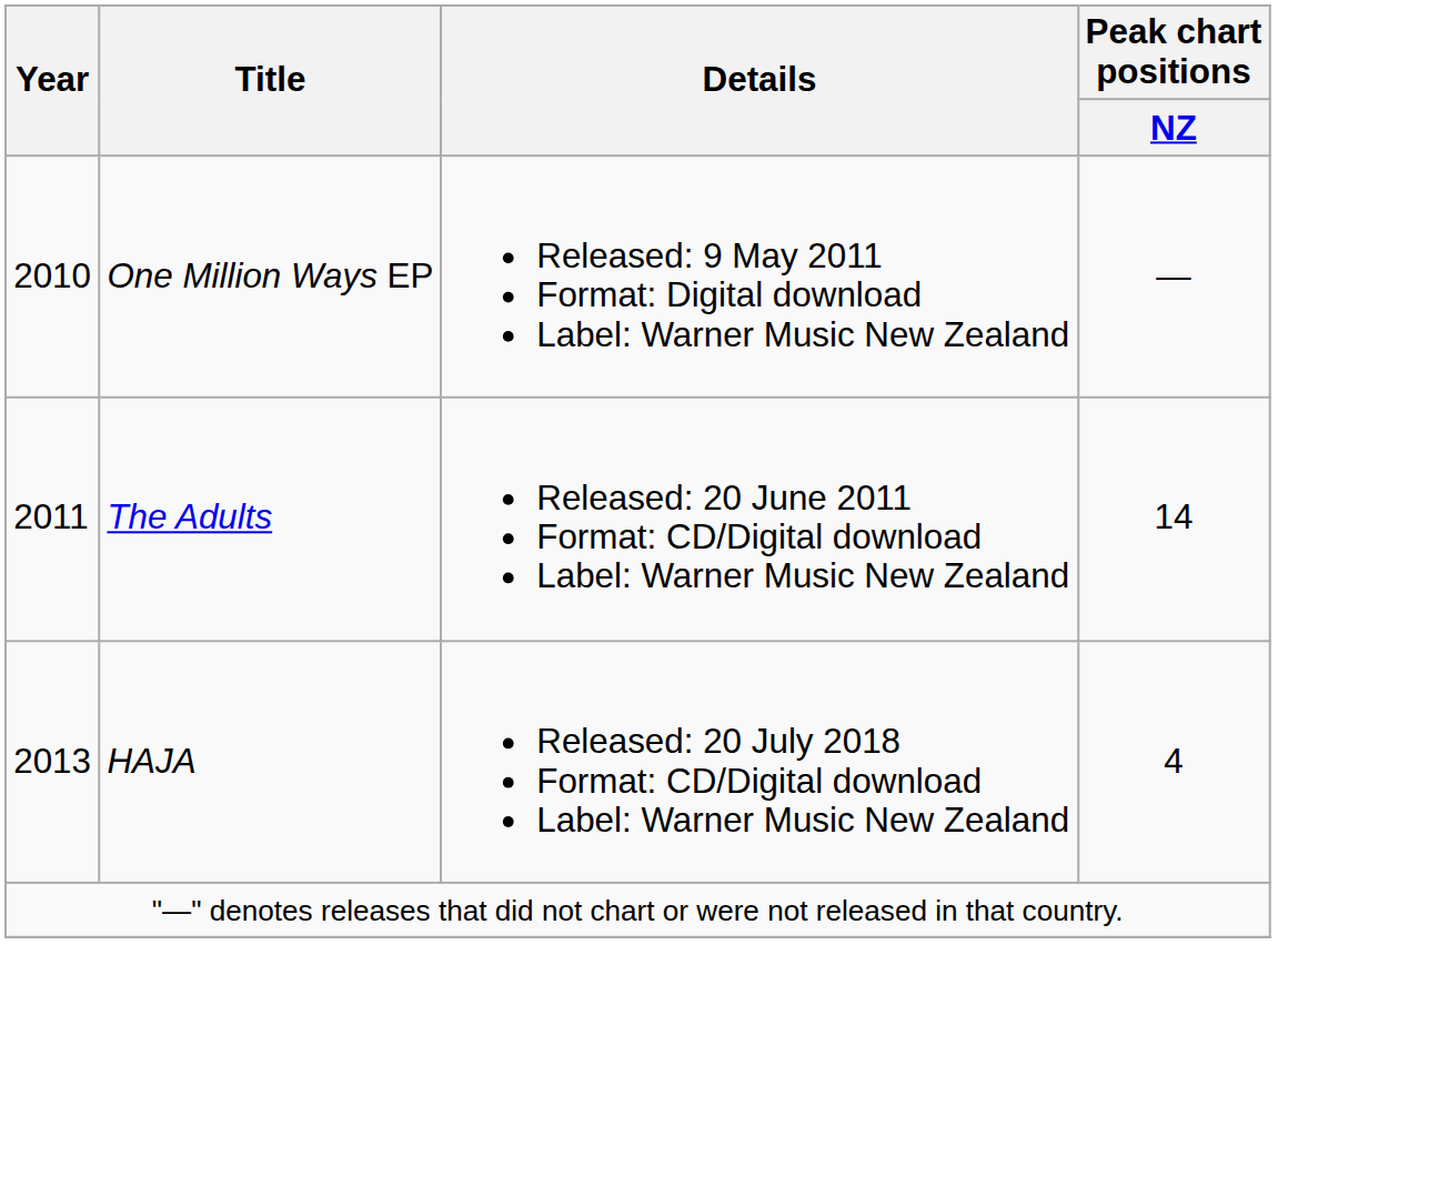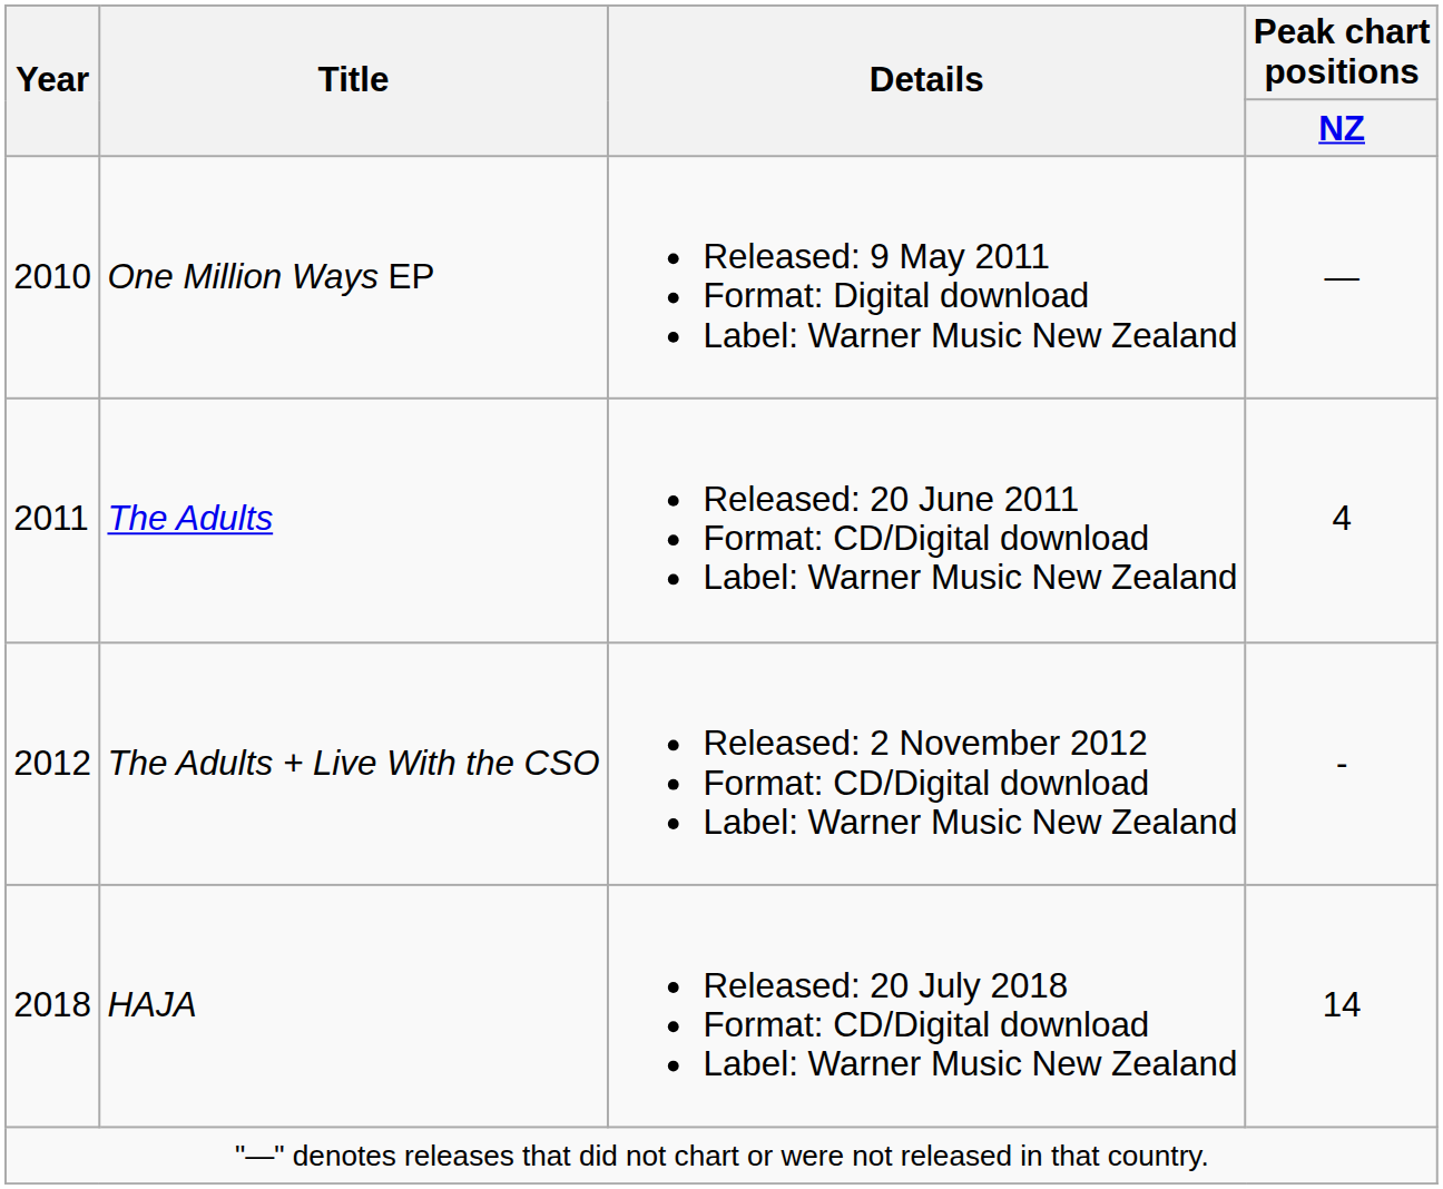The Adults | Peak chart positions / NZ: 14 -> 4
+ row: 2012 | The Adults + Live With the CSO | Released: 2 November 2012 Format: CD/Digital download Label: Warner Music New Zealand | -
HAJA | Year: 2013 -> 2018
HAJA | Peak chart positions / NZ: 4 -> 14
